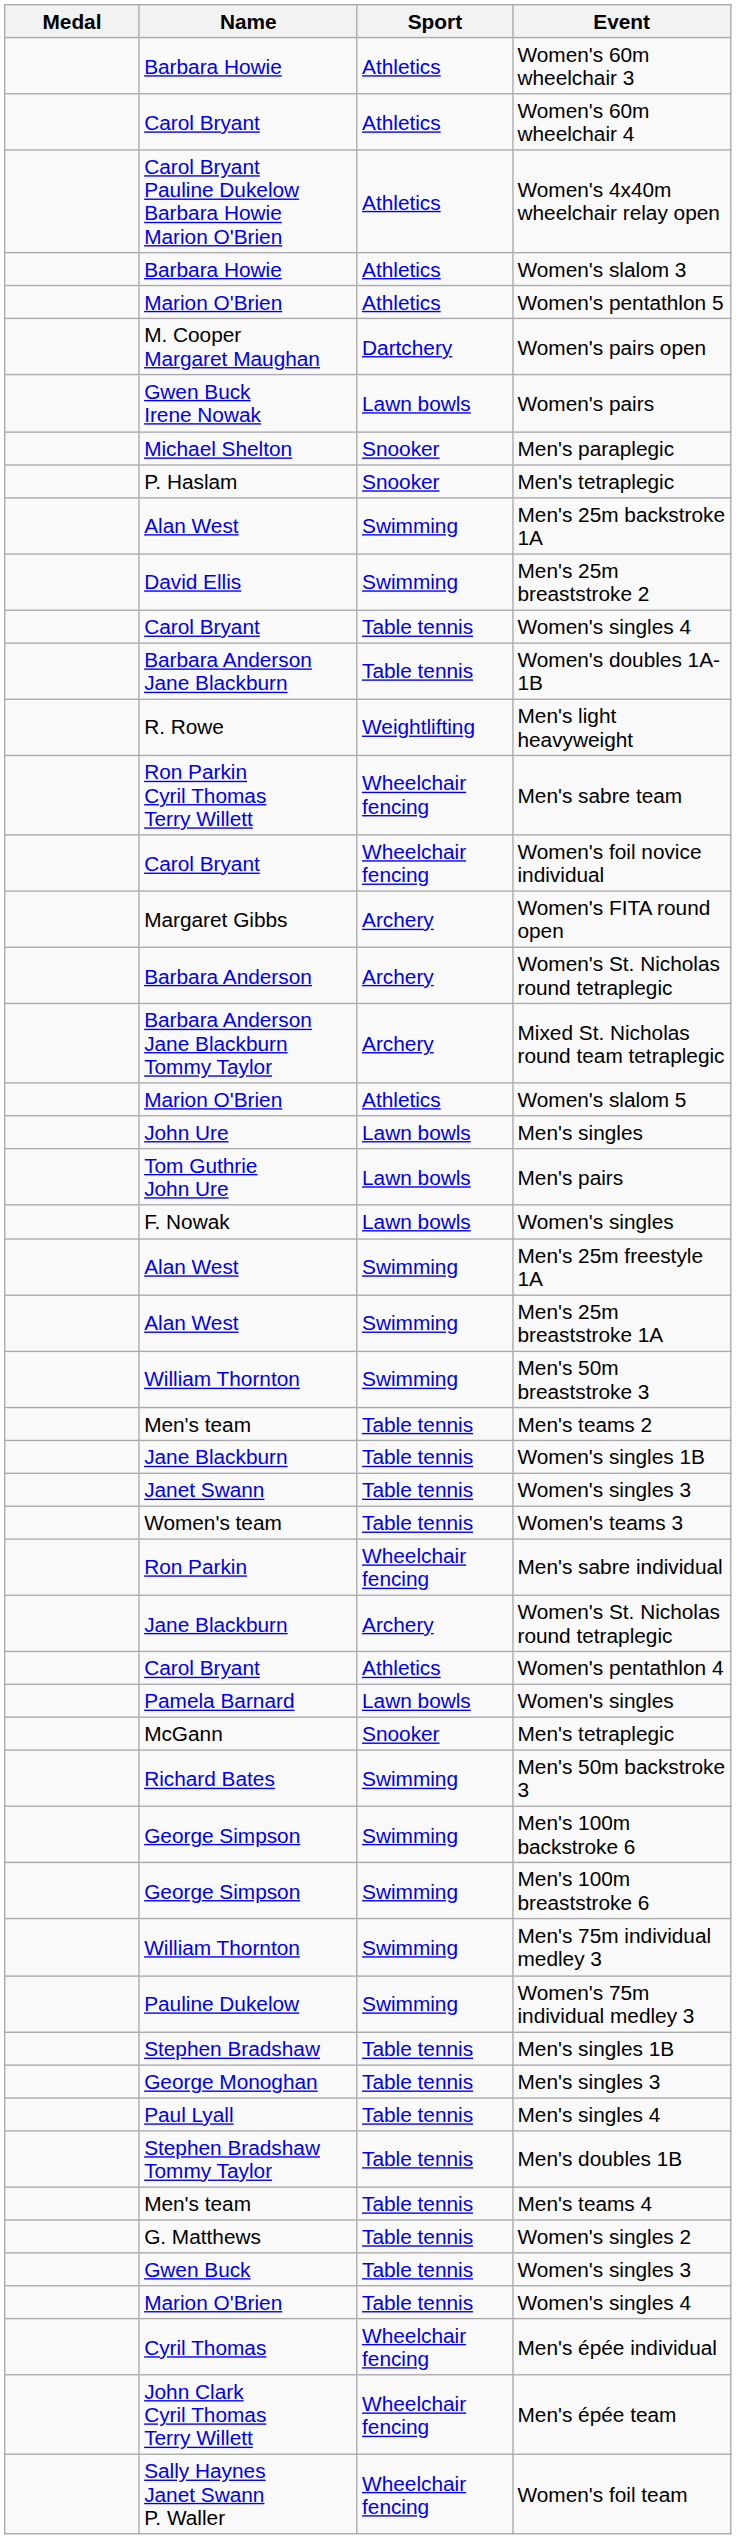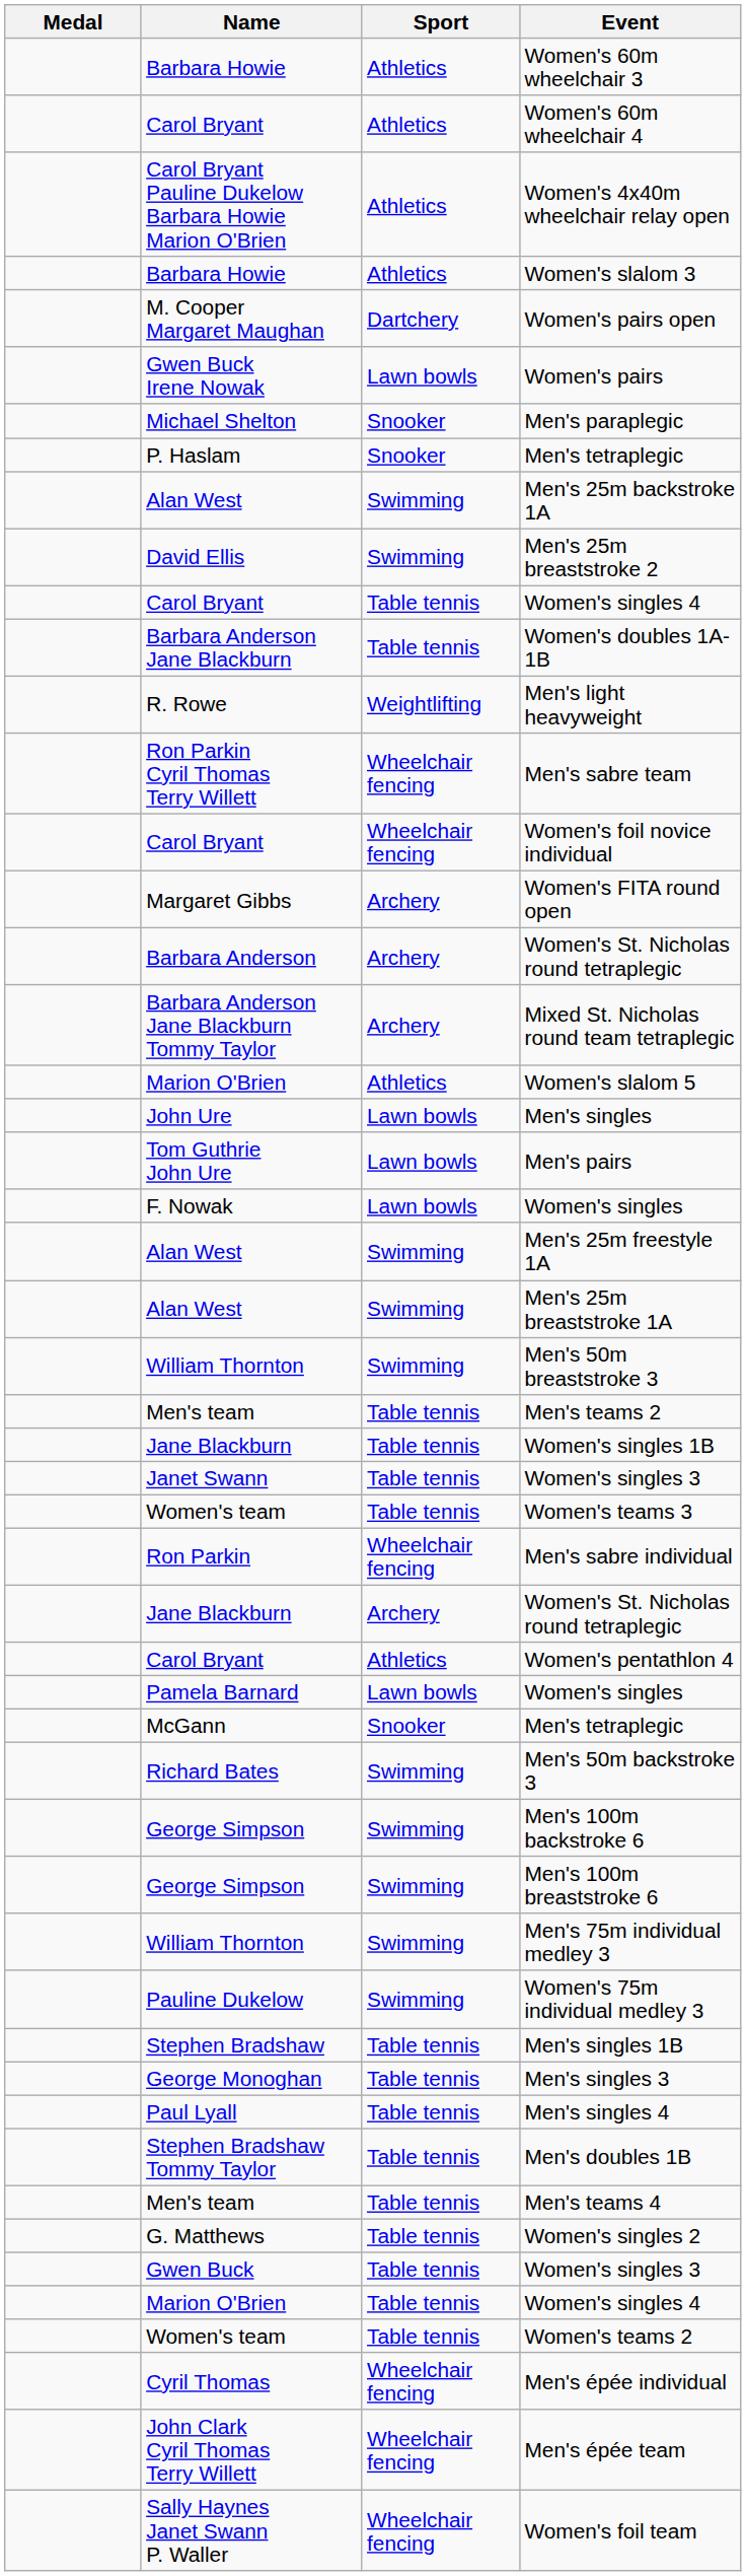- row: Marion O'Brien | Athletics | Women's pentathlon 5
+ row: Women's team | Table tennis | Women's teams 2
